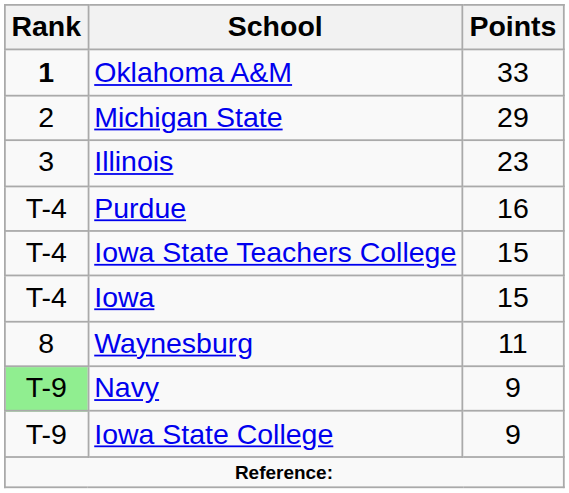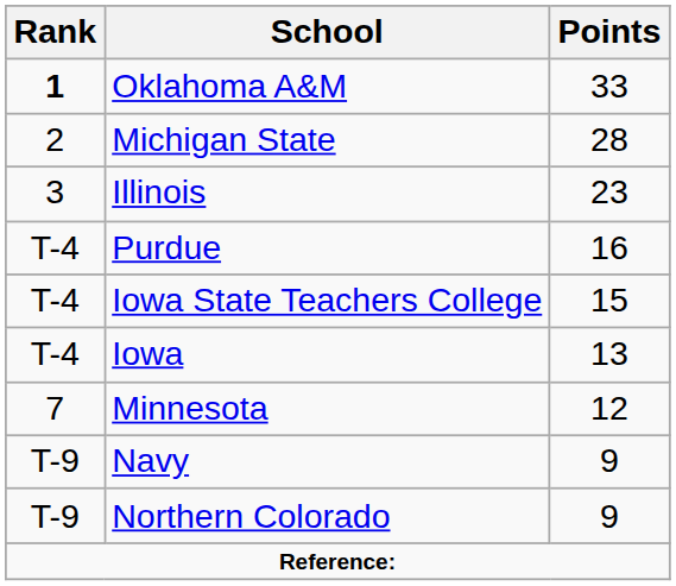Michigan State | Points: 29 -> 28
Iowa | Points: 15 -> 13
+ row: 7 | Minnesota | 12
- row: 8 | Waynesburg | 11
Navy | Rank: lightgreen background -> no background
- row: T-9 | Iowa State College | 9
+ row: T-9 | Northern Colorado | 9
